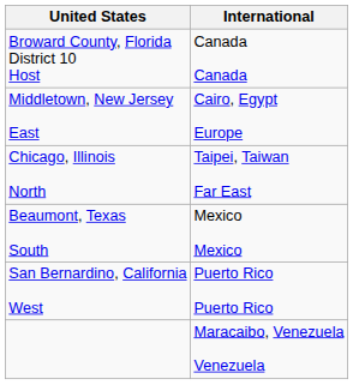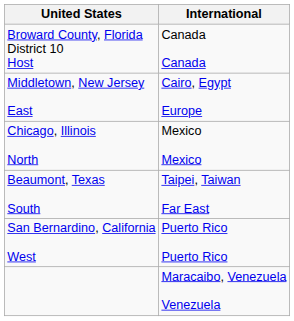Chicago, Illinois North | International: Taipei, Taiwan Far East -> Mexico Mexico
Beaumont, Texas South | International: Mexico Mexico -> Taipei, Taiwan Far East
